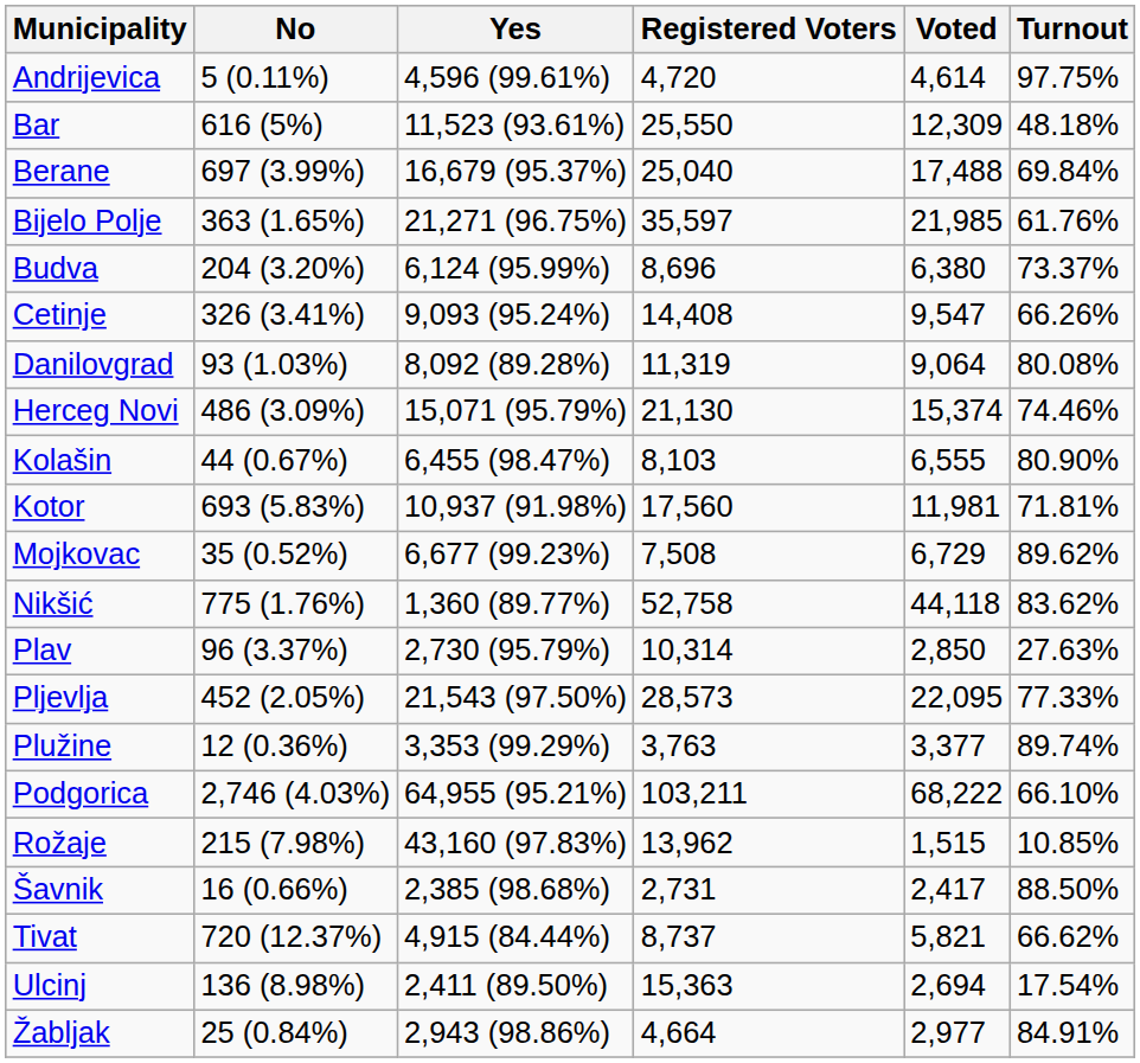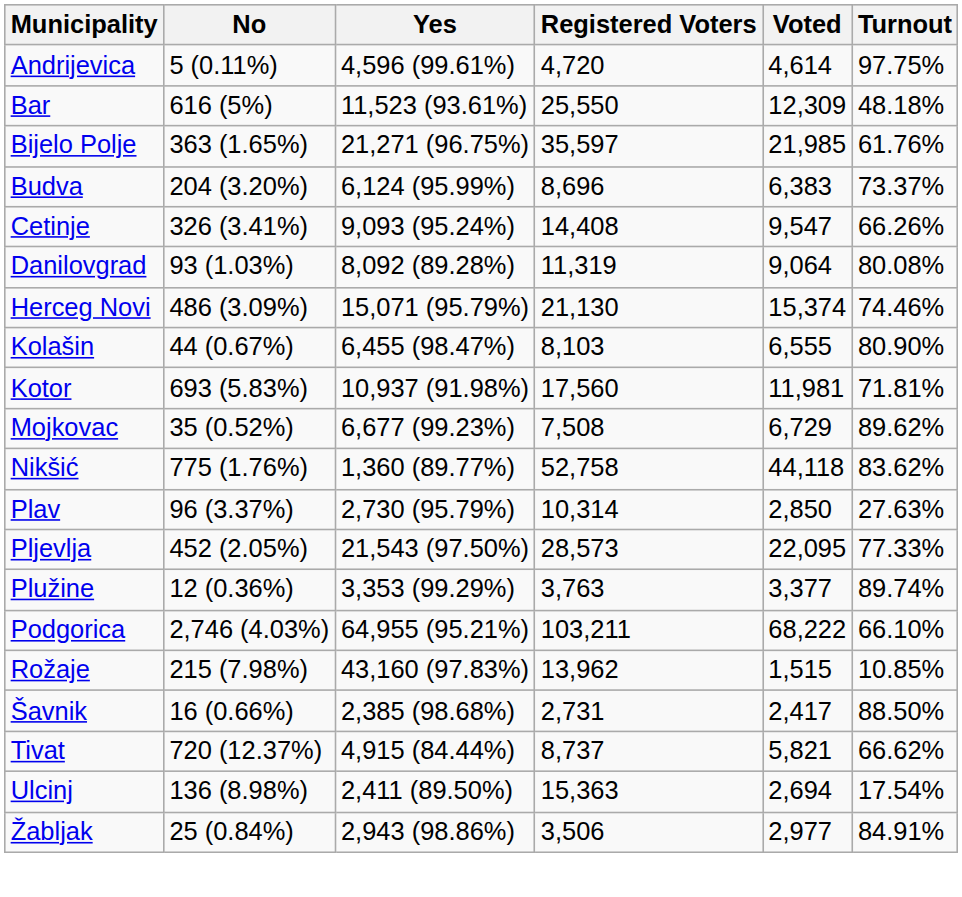- row: Berane | 697 (3.99%) | 16,679 (95.37%) | 25,040 | 17,488 | 69.84%
Budva | Voted: 6,380 -> 6,383
Žabljak | Registered Voters: 4,664 -> 3,506
